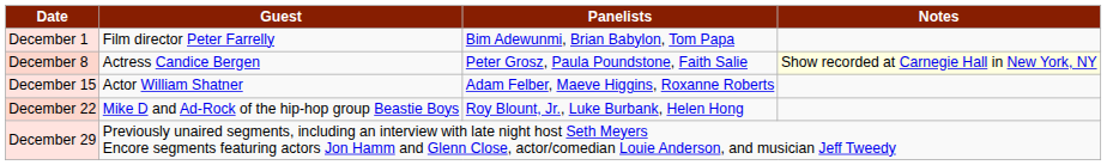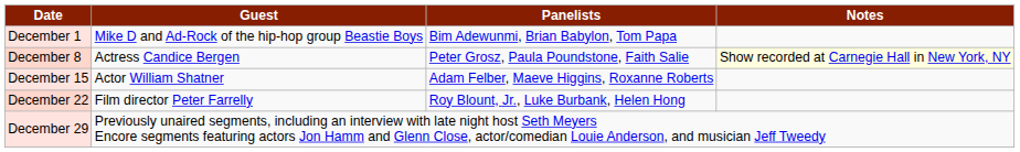December 1 | Guest: Film director Peter Farrelly -> Mike D and Ad-Rock of the hip-hop group Beastie Boys
December 22 | Guest: Mike D and Ad-Rock of the hip-hop group Beastie Boys -> Film director Peter Farrelly
